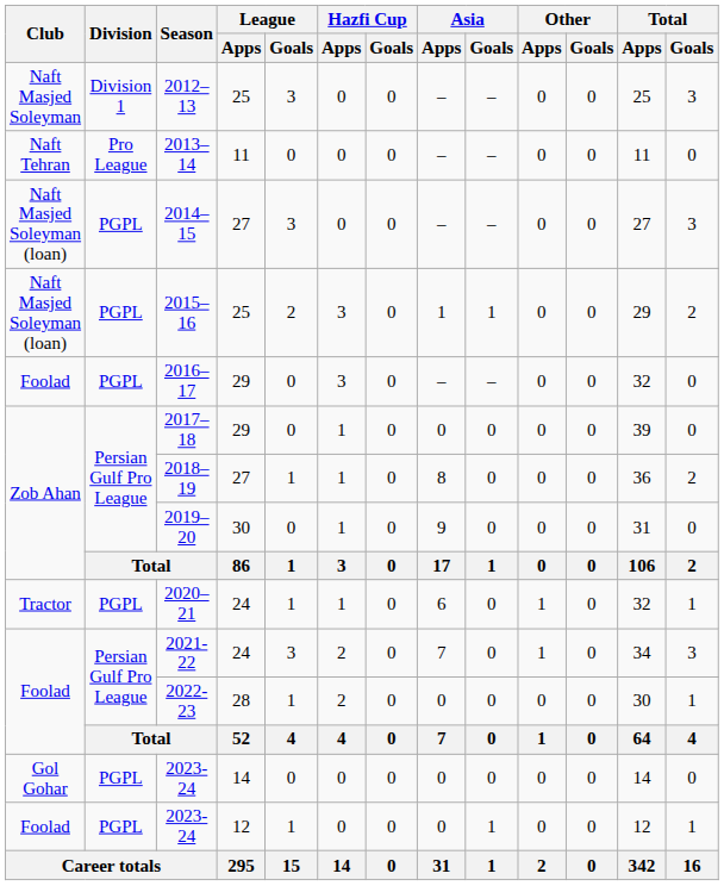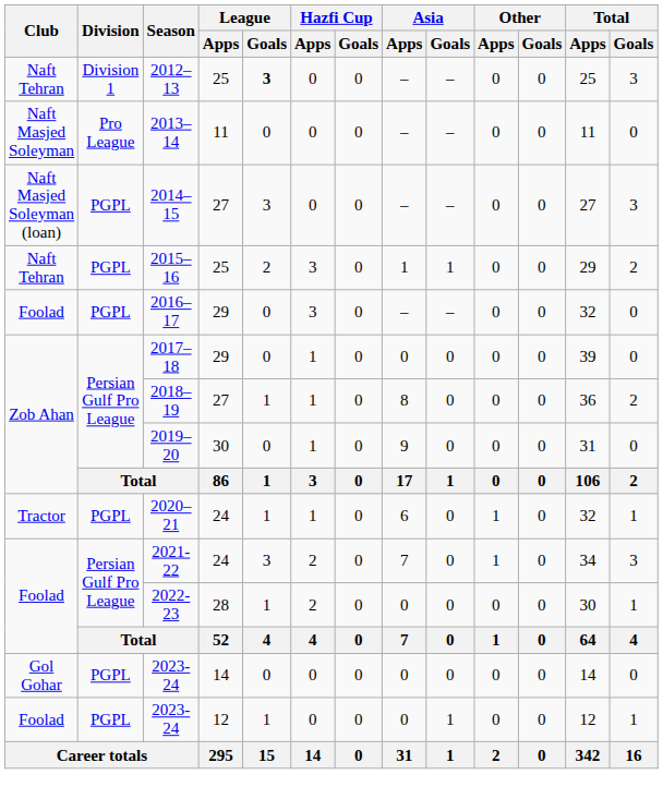2012–13 | Club: Naft Masjed Soleyman -> Naft Tehran
2012–13 | League / Goals: normal -> bold
2013–14 | Club: Naft Tehran -> Naft Masjed Soleyman
2015–16 | Club: Naft Masjed Soleyman (loan) -> Naft Tehran
